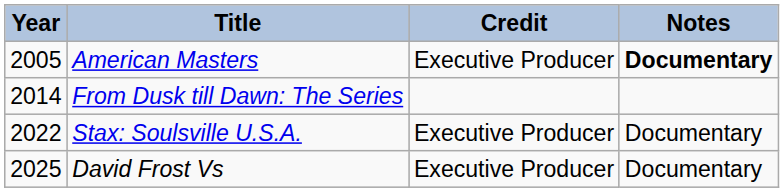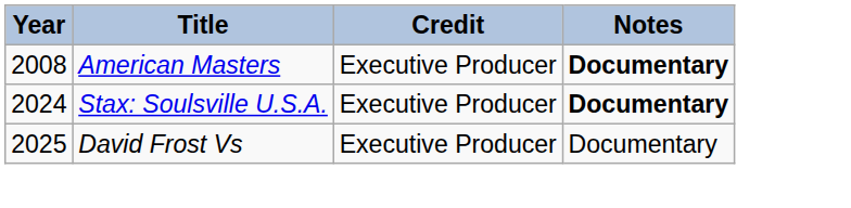American Masters | Year: 2005 -> 2008
- row: 2014 | From Dusk till Dawn: The Series
Stax: Soulsville U.S.A. | Year: 2022 -> 2024
Stax: Soulsville U.S.A. | Notes: normal -> bold
